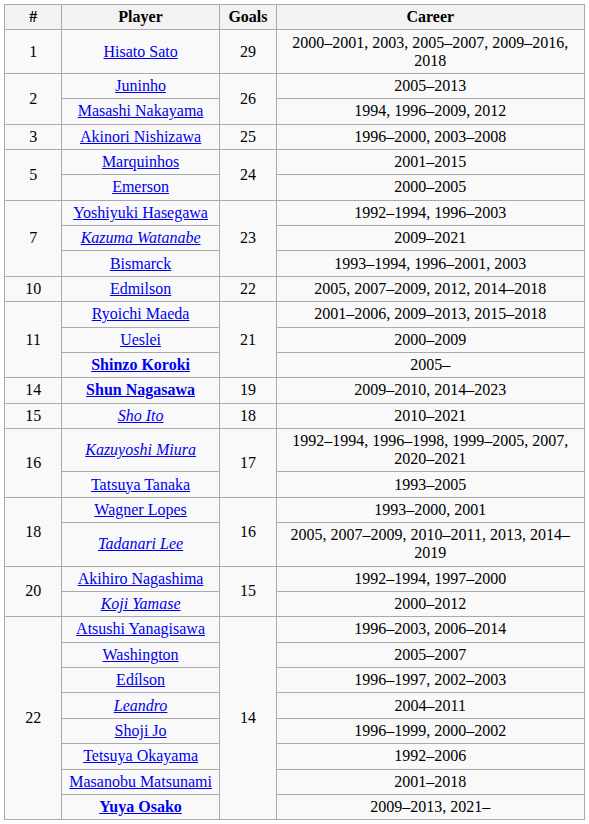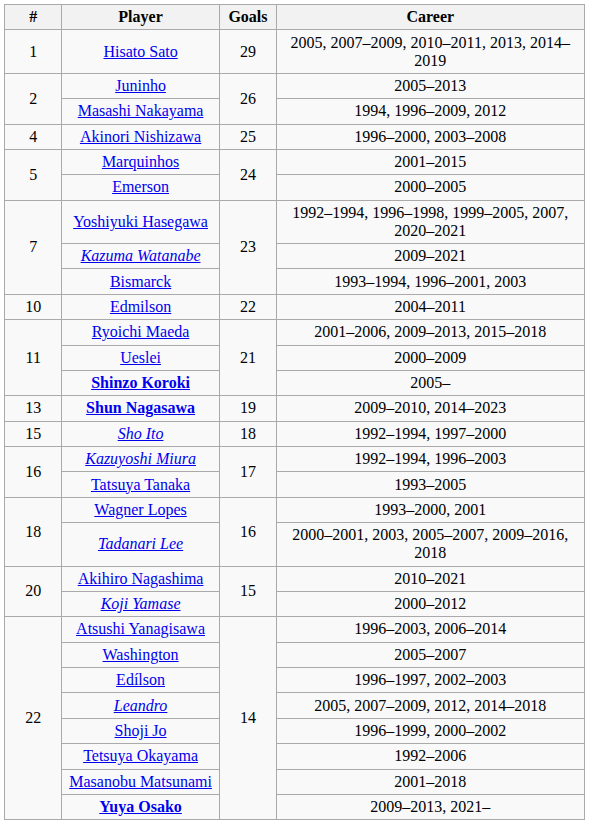Hisato Sato | Career: 2000–2001, 2003, 2005–2007, 2009–2016, 2018 -> 2005, 2007–2009, 2010–2011, 2013, 2014–2019
Akinori Nishizawa | #: 3 -> 4
Yoshiyuki Hasegawa | Career: 1992–1994, 1996–2003 -> 1992–1994, 1996–1998, 1999–2005, 2007, 2020–2021
Edmilson | Career: 2005, 2007–2009, 2012, 2014–2018 -> 2004–2011
Shun Nagasawa | #: 14 -> 13
Sho Ito | Career: 2010–2021 -> 1992–1994, 1997–2000
Kazuyoshi Miura | Career: 1992–1994, 1996–1998, 1999–2005, 2007, 2020–2021 -> 1992–1994, 1996–2003
Tadanari Lee | Career: 2005, 2007–2009, 2010–2011, 2013, 2014–2019 -> 2000–2001, 2003, 2005–2007, 2009–2016, 2018
Akihiro Nagashima | Career: 1992–1994, 1997–2000 -> 2010–2021
Leandro | Career: 2004–2011 -> 2005, 2007–2009, 2012, 2014–2018
